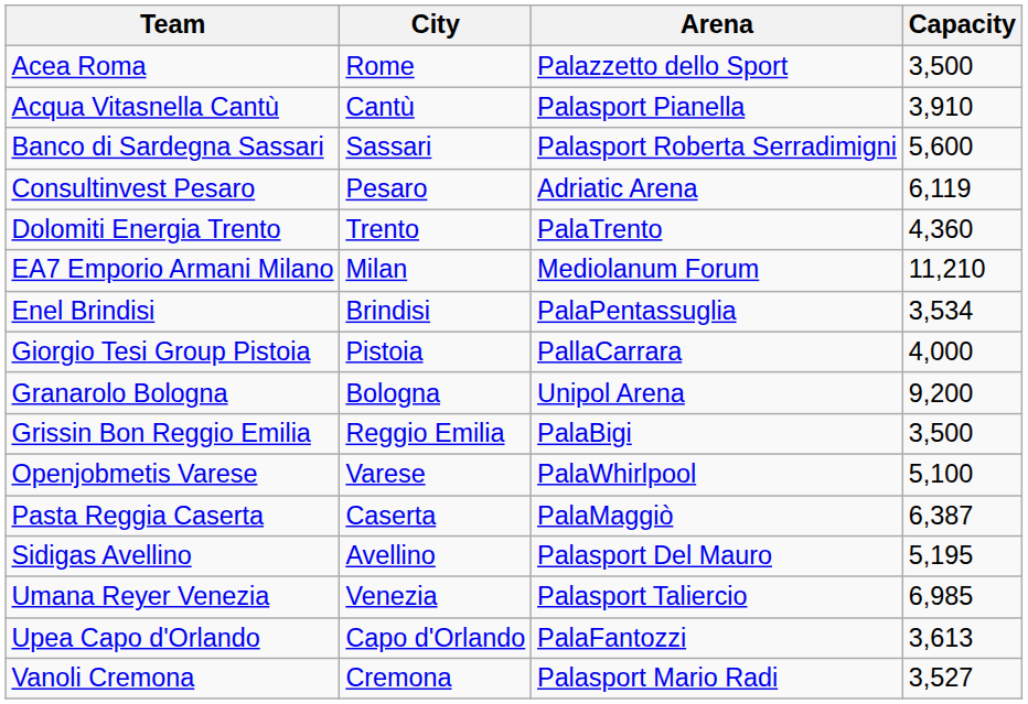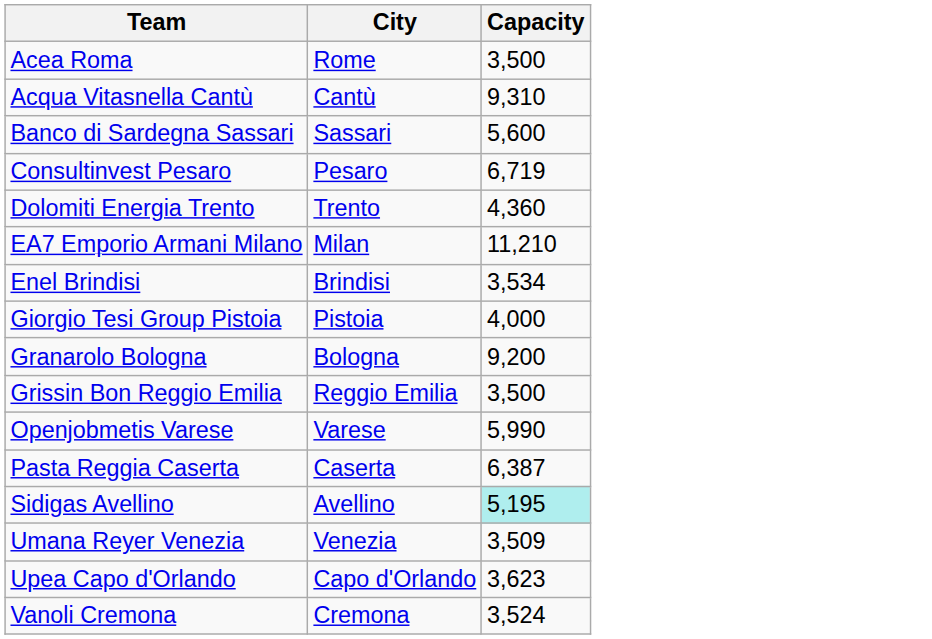- column: Arena | Palazzetto dello Sport | Palasport Pianella | Palasport Roberta Serradimigni | Adriatic Arena | PalaTrento | Mediolanum Forum | PalaPentassuglia | PallaCarrara | Unipol Arena | PalaBigi | PalaWhirlpool | PalaMaggiò | Palasport Del Mauro | Palasport Taliercio | PalaFantozzi | Palasport Mario Radi
Acqua Vitasnella Cantù | Capacity: 3,910 -> 9,310
Consultinvest Pesaro | Capacity: 6,119 -> 6,719
Openjobmetis Varese | Capacity: 5,100 -> 5,990
Sidigas Avellino | Capacity: no background -> paleturquoise background
Umana Reyer Venezia | Capacity: 6,985 -> 3,509
Upea Capo d'Orlando | Capacity: 3,613 -> 3,623
Vanoli Cremona | Capacity: 3,527 -> 3,524
